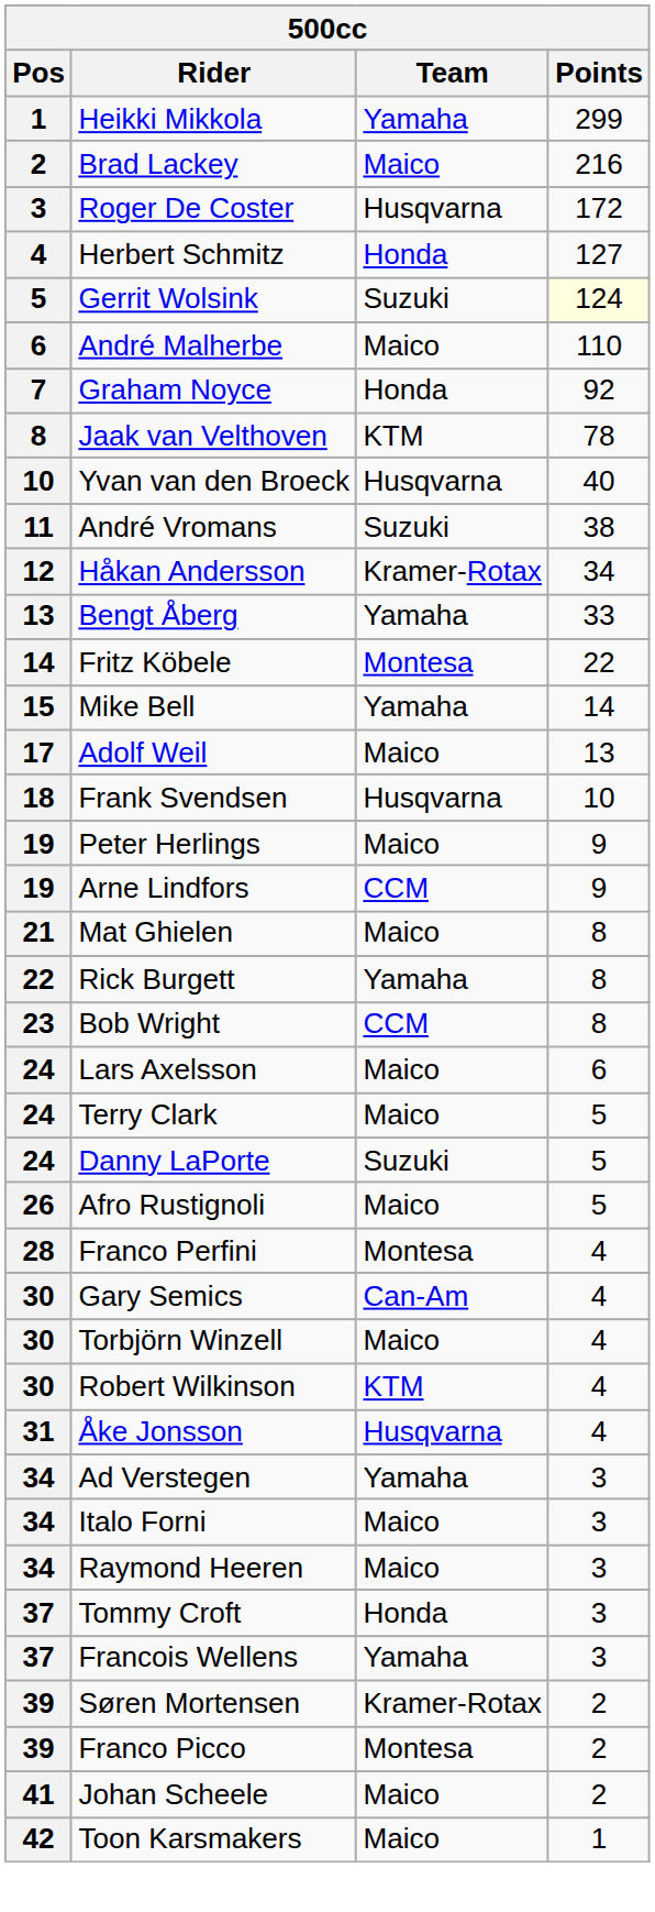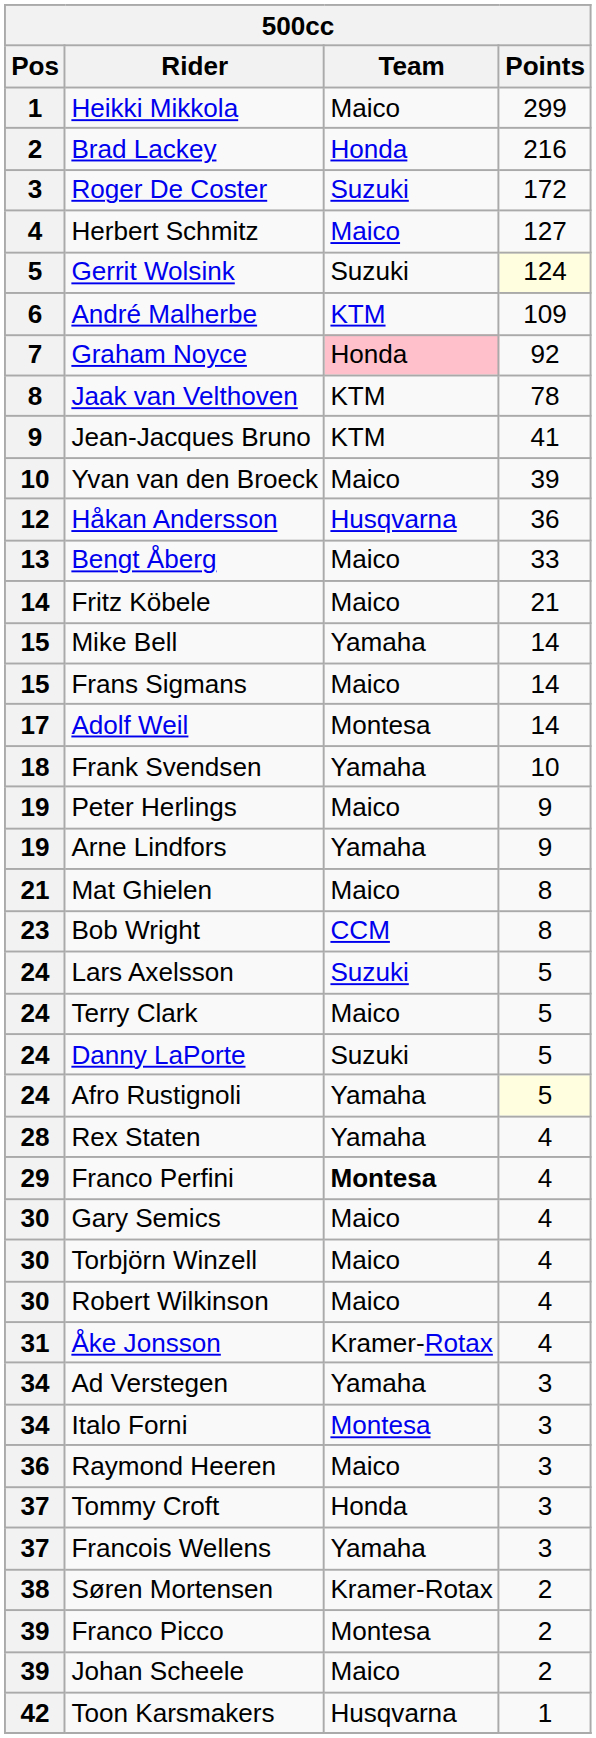Heikki Mikkola | Team: Yamaha -> Maico
Brad Lackey | Team: Maico -> Honda
Roger De Coster | Team: Husqvarna -> Suzuki
Herbert Schmitz | Team: Honda -> Maico
André Malherbe | Team: Maico -> KTM
André Malherbe | Points: 110 -> 109
Graham Noyce | Team: no background -> pink background
+ row: 9 | Jean-Jacques Bruno | KTM | 41
Yvan van den Broeck | Team: Husqvarna -> Maico
Yvan van den Broeck | Points: 40 -> 39
- row: 11 | André Vromans | Suzuki | 38
Håkan Andersson | Team: Kramer-Rotax -> Husqvarna
Håkan Andersson | Points: 34 -> 36
Bengt Åberg | Team: Yamaha -> Maico
Fritz Köbele | Team: Montesa -> Maico
Fritz Köbele | Points: 22 -> 21
+ row: 15 | Frans Sigmans | Maico | 14
Adolf Weil | Team: Maico -> Montesa
Adolf Weil | Points: 13 -> 14
Frank Svendsen | Team: Husqvarna -> Yamaha
Arne Lindfors | Team: CCM -> Yamaha
- row: 22 | Rick Burgett | Yamaha | 8
Lars Axelsson | Team: Maico -> Suzuki
Lars Axelsson | Points: 6 -> 5
Afro Rustignoli | Pos: 26 -> 24
Afro Rustignoli | Team: Maico -> Yamaha
Afro Rustignoli | Points: no background -> lightyellow background
+ row: 28 | Rex Staten | Yamaha | 4
Franco Perfini | Pos: 28 -> 29
Franco Perfini | Team: normal -> bold
Gary Semics | Team: Can-Am -> Maico
Robert Wilkinson | Team: KTM -> Maico
Åke Jonsson | Team: Husqvarna -> Kramer-Rotax
Italo Forni | Team: Maico -> Montesa
Raymond Heeren | Pos: 34 -> 36
Søren Mortensen | Pos: 39 -> 38
Johan Scheele | Pos: 41 -> 39
Toon Karsmakers | Team: Maico -> Husqvarna
